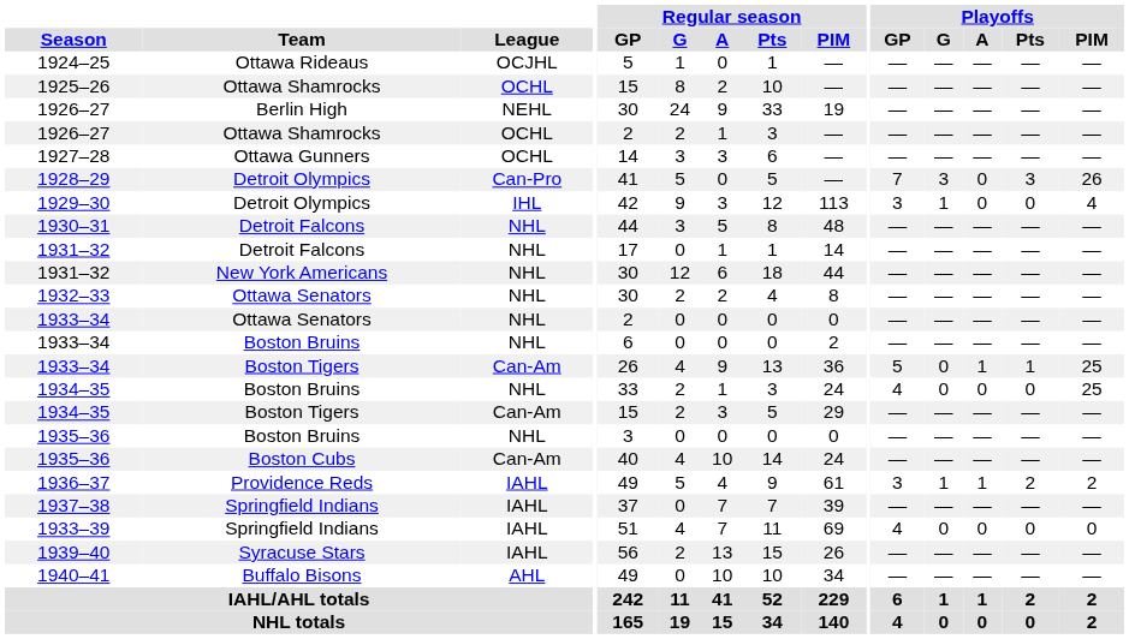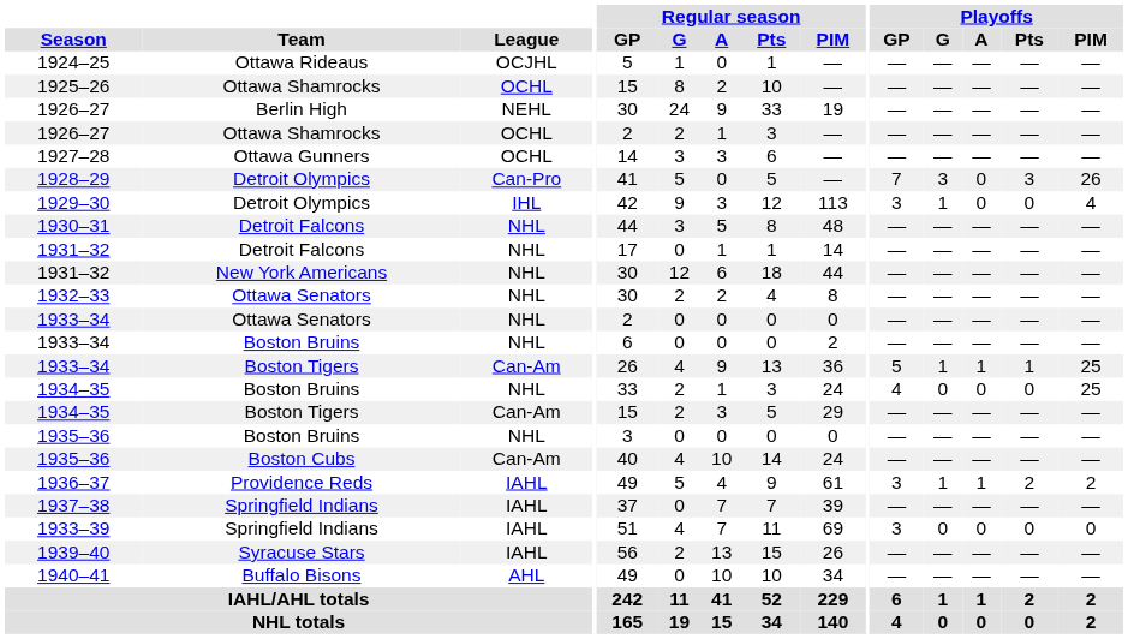1933–34 / Boston Tigers | Playoffs / G: 0 -> 1
1933–39 | Playoffs / GP: 4 -> 3
